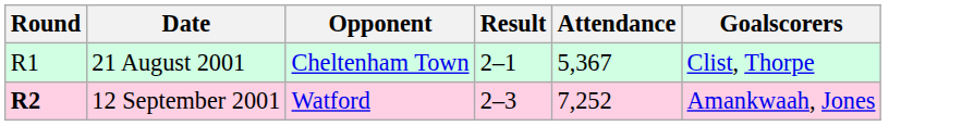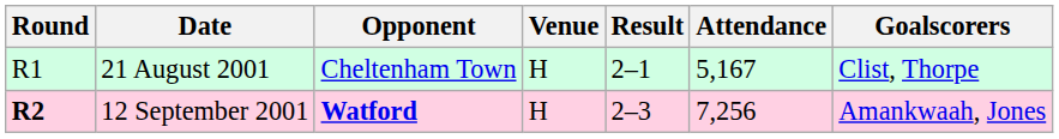+ column: Venue | H | H
21 August 2001 | Attendance: 5,367 -> 5,167
12 September 2001 | Opponent: normal -> bold
12 September 2001 | Attendance: 7,252 -> 7,256
